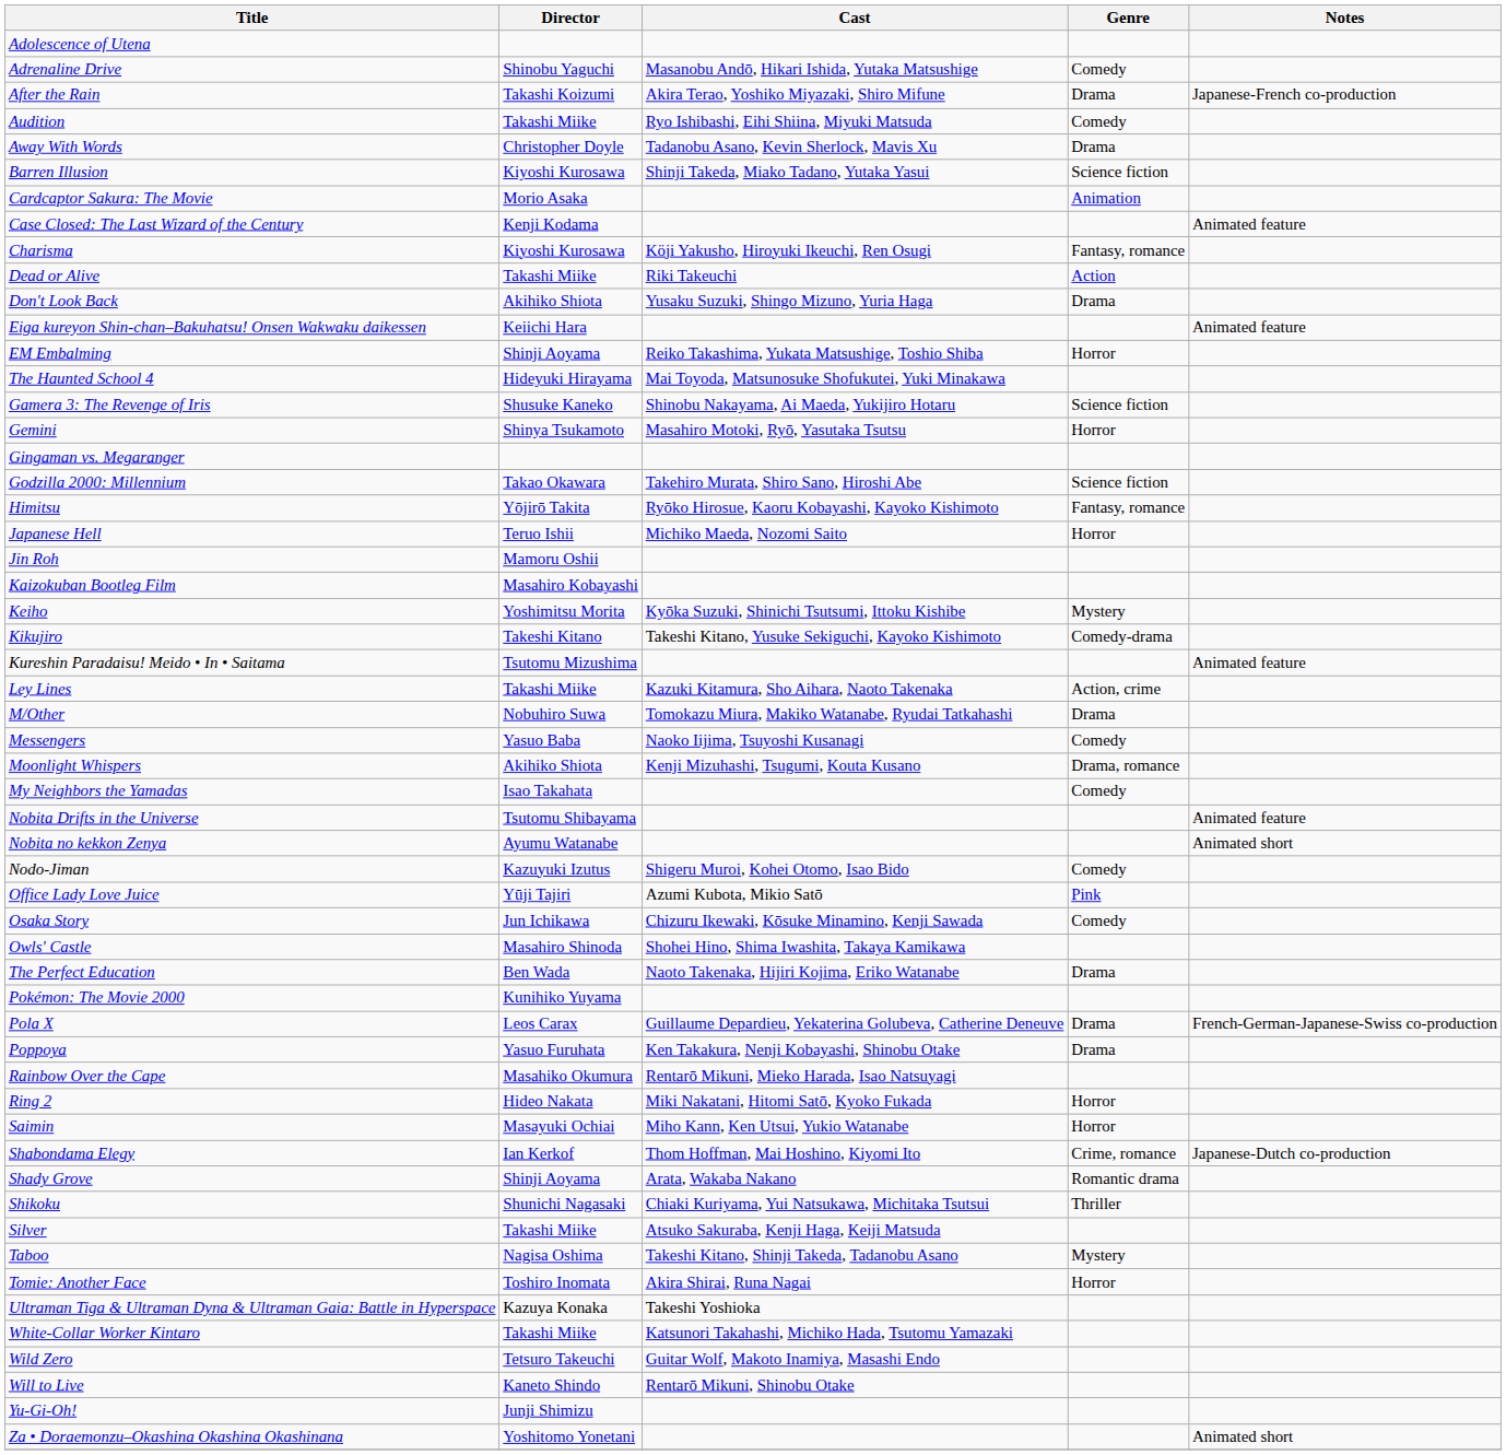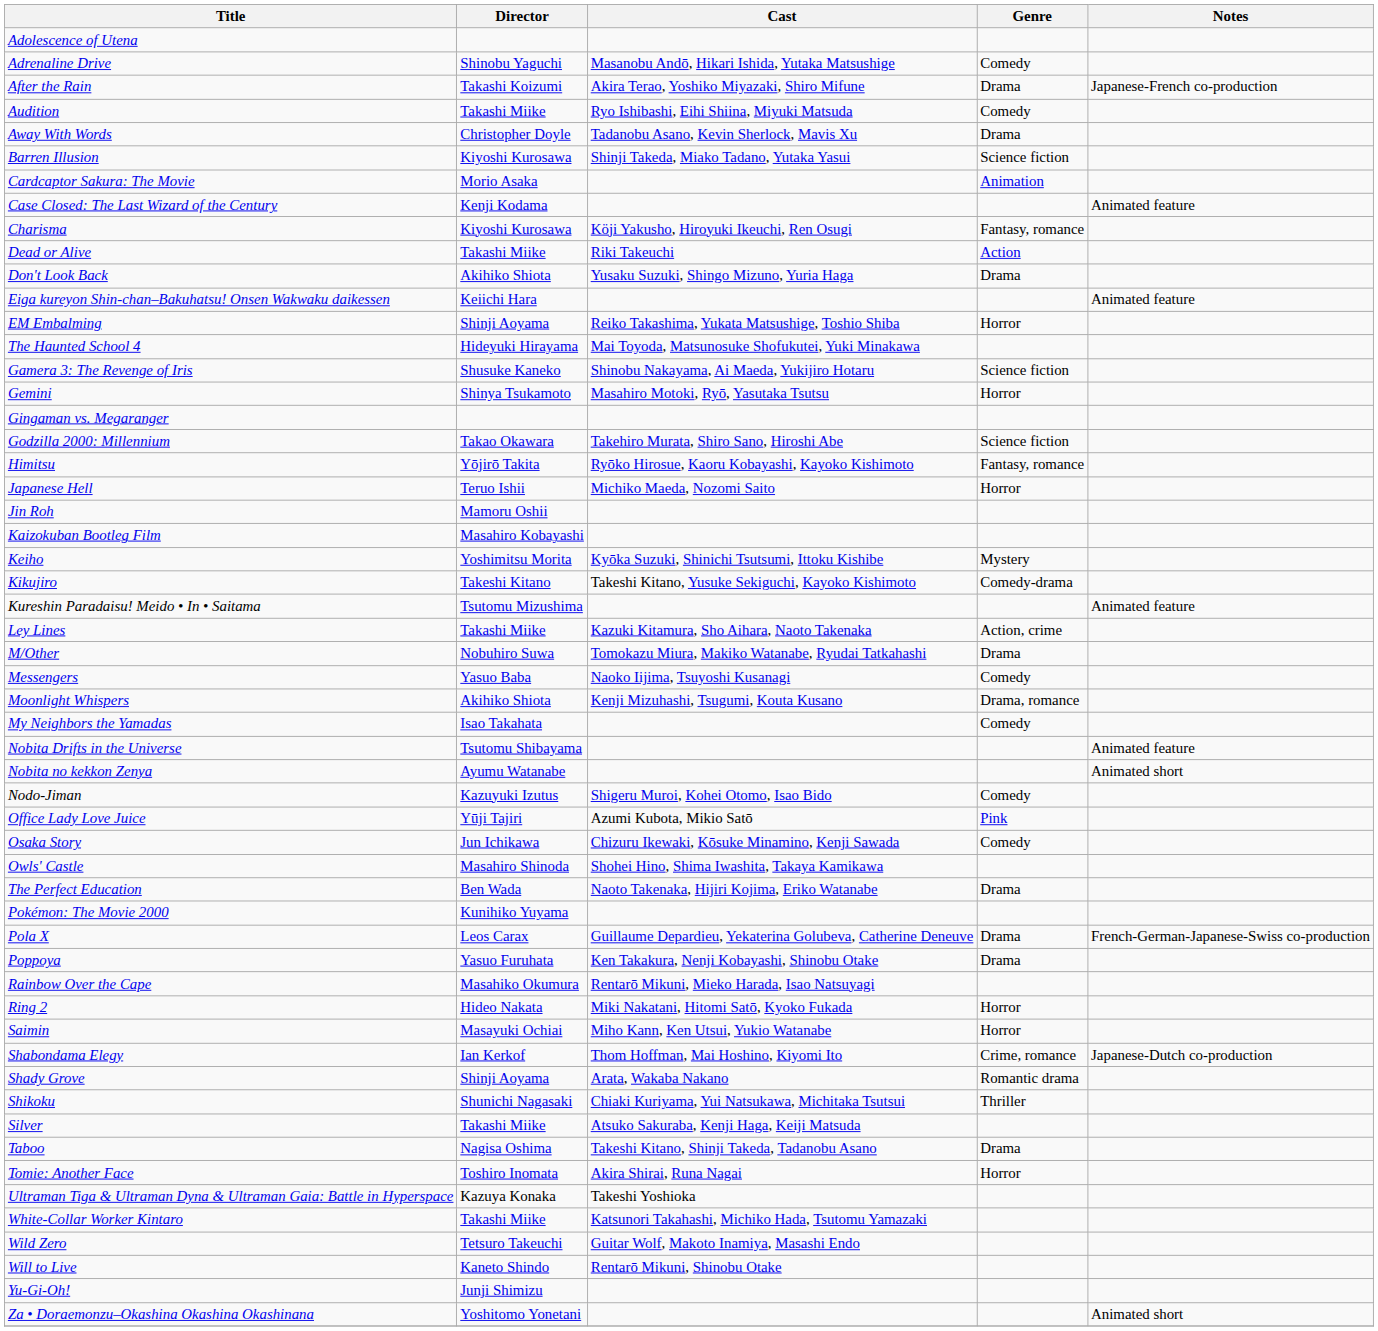Taboo | Genre: Mystery -> Drama
